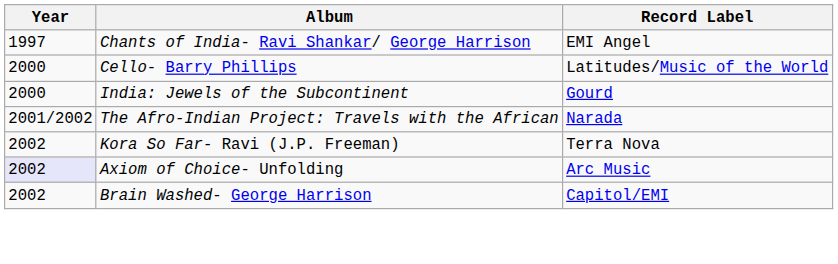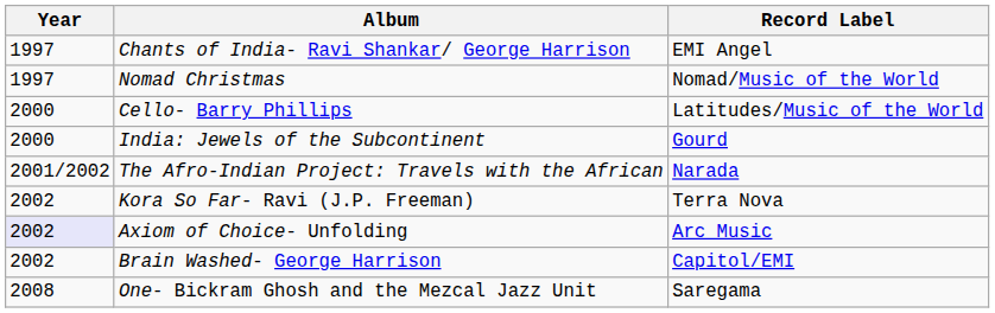+ row: 1997 | Nomad Christmas | Nomad/Music of the World
+ row: 2008 | One- Bickram Ghosh and the Mezcal Jazz Unit | Saregama
